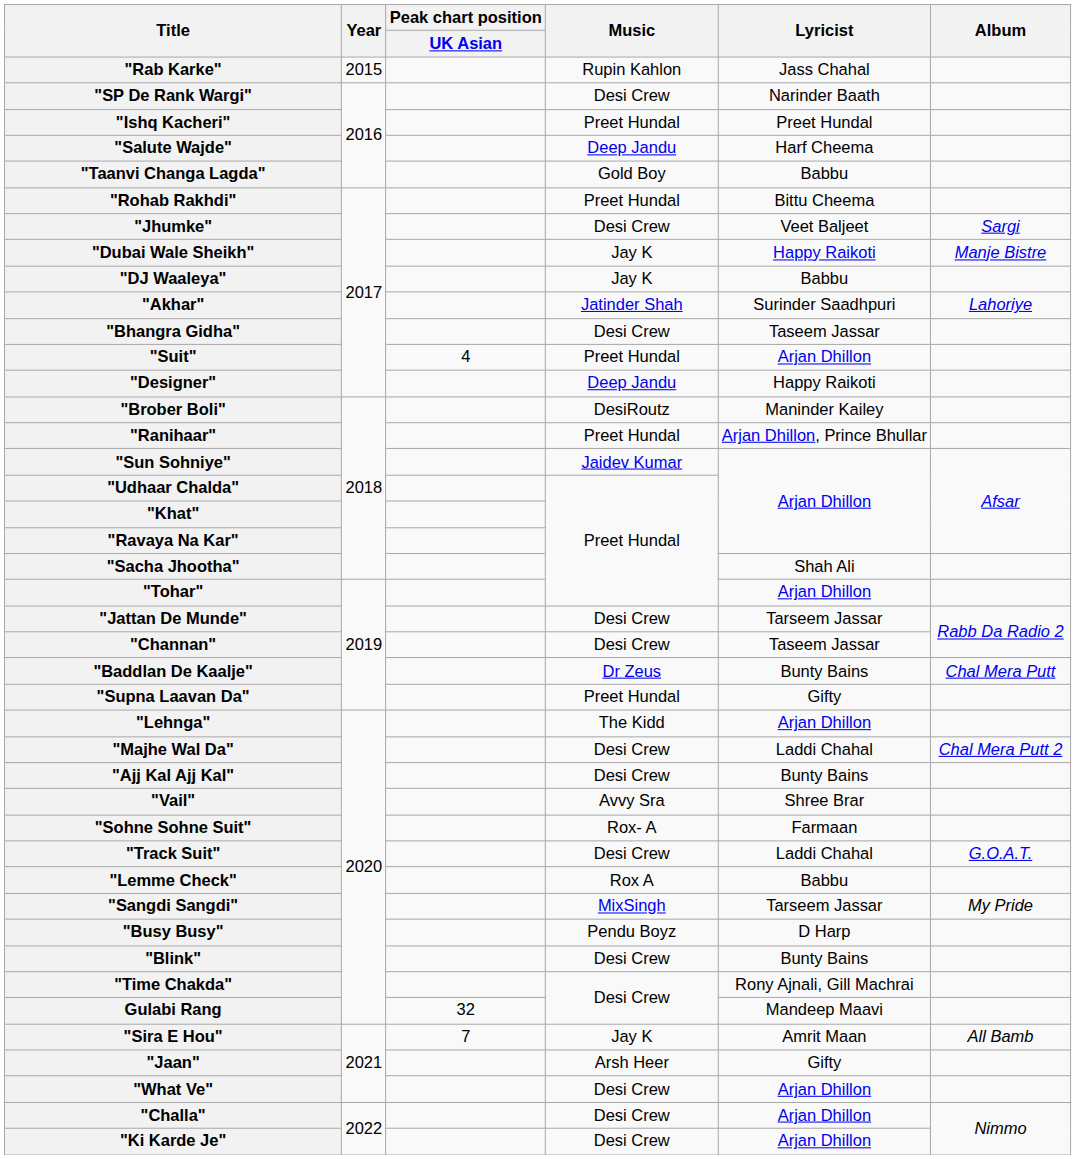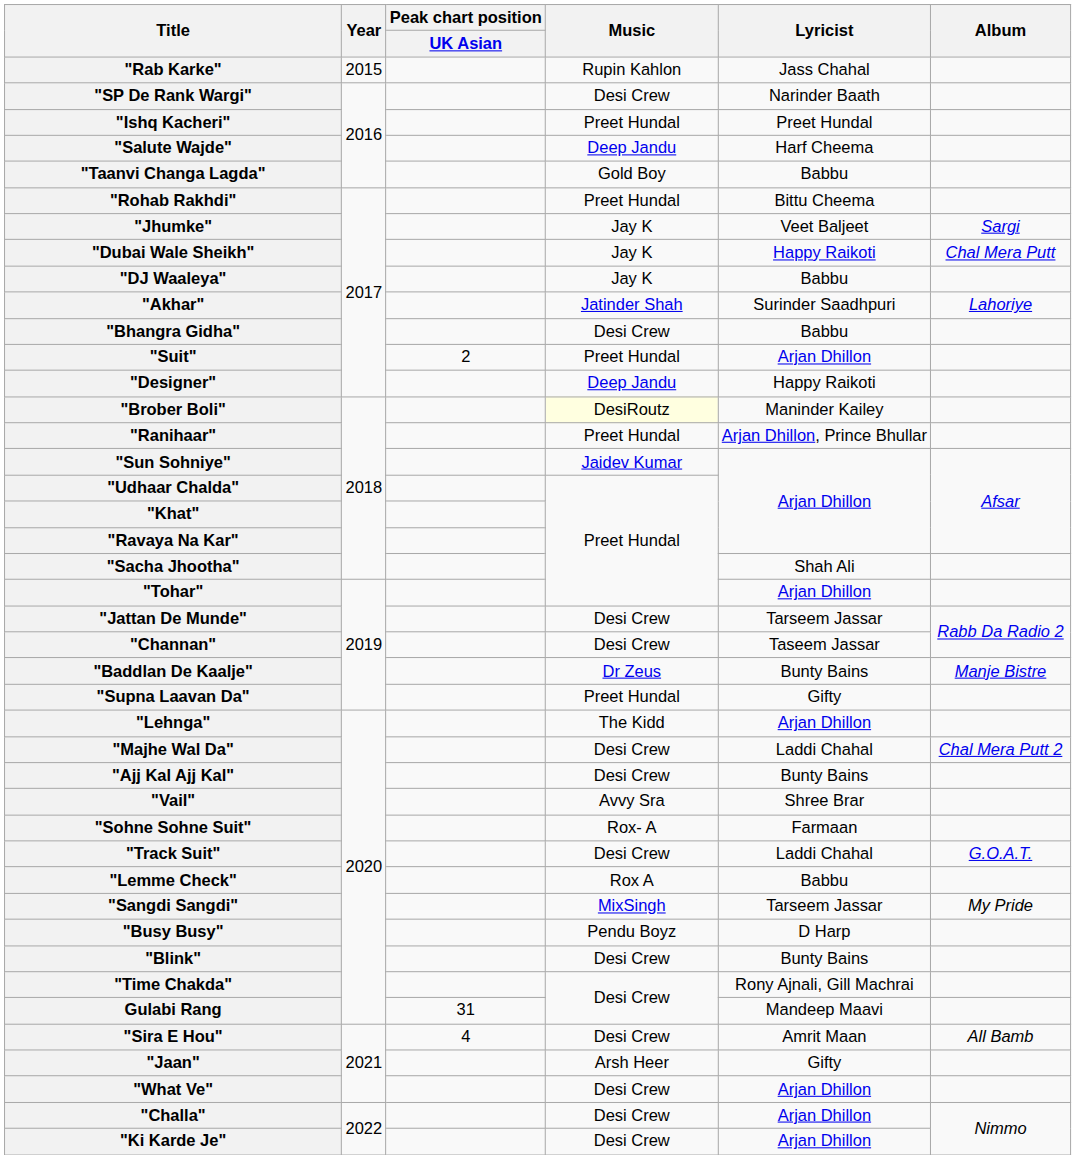"Jhumke" | Music: Desi Crew -> Jay K
"Dubai Wale Sheikh" | Album: Manje Bistre -> Chal Mera Putt
"Bhangra Gidha" | Lyricist: Taseem Jassar -> Babbu
"Suit" | Peak chart position / UK Asian: 4 -> 2
"Brober Boli" | Music: no background -> lightyellow background
"Baddlan De Kaalje" | Album: Chal Mera Putt -> Manje Bistre
Gulabi Rang | Peak chart position / UK Asian: 32 -> 31
"Sira E Hou" | Peak chart position / UK Asian: 7 -> 4
"Sira E Hou" | Music: Jay K -> Desi Crew
